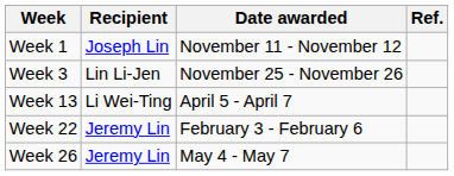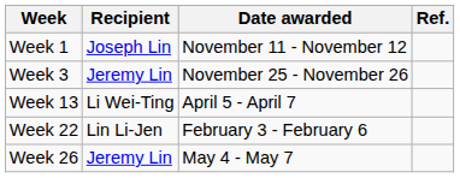Week 3 | Recipient: Lin Li-Jen -> Jeremy Lin
Week 22 | Recipient: Jeremy Lin -> Lin Li-Jen
